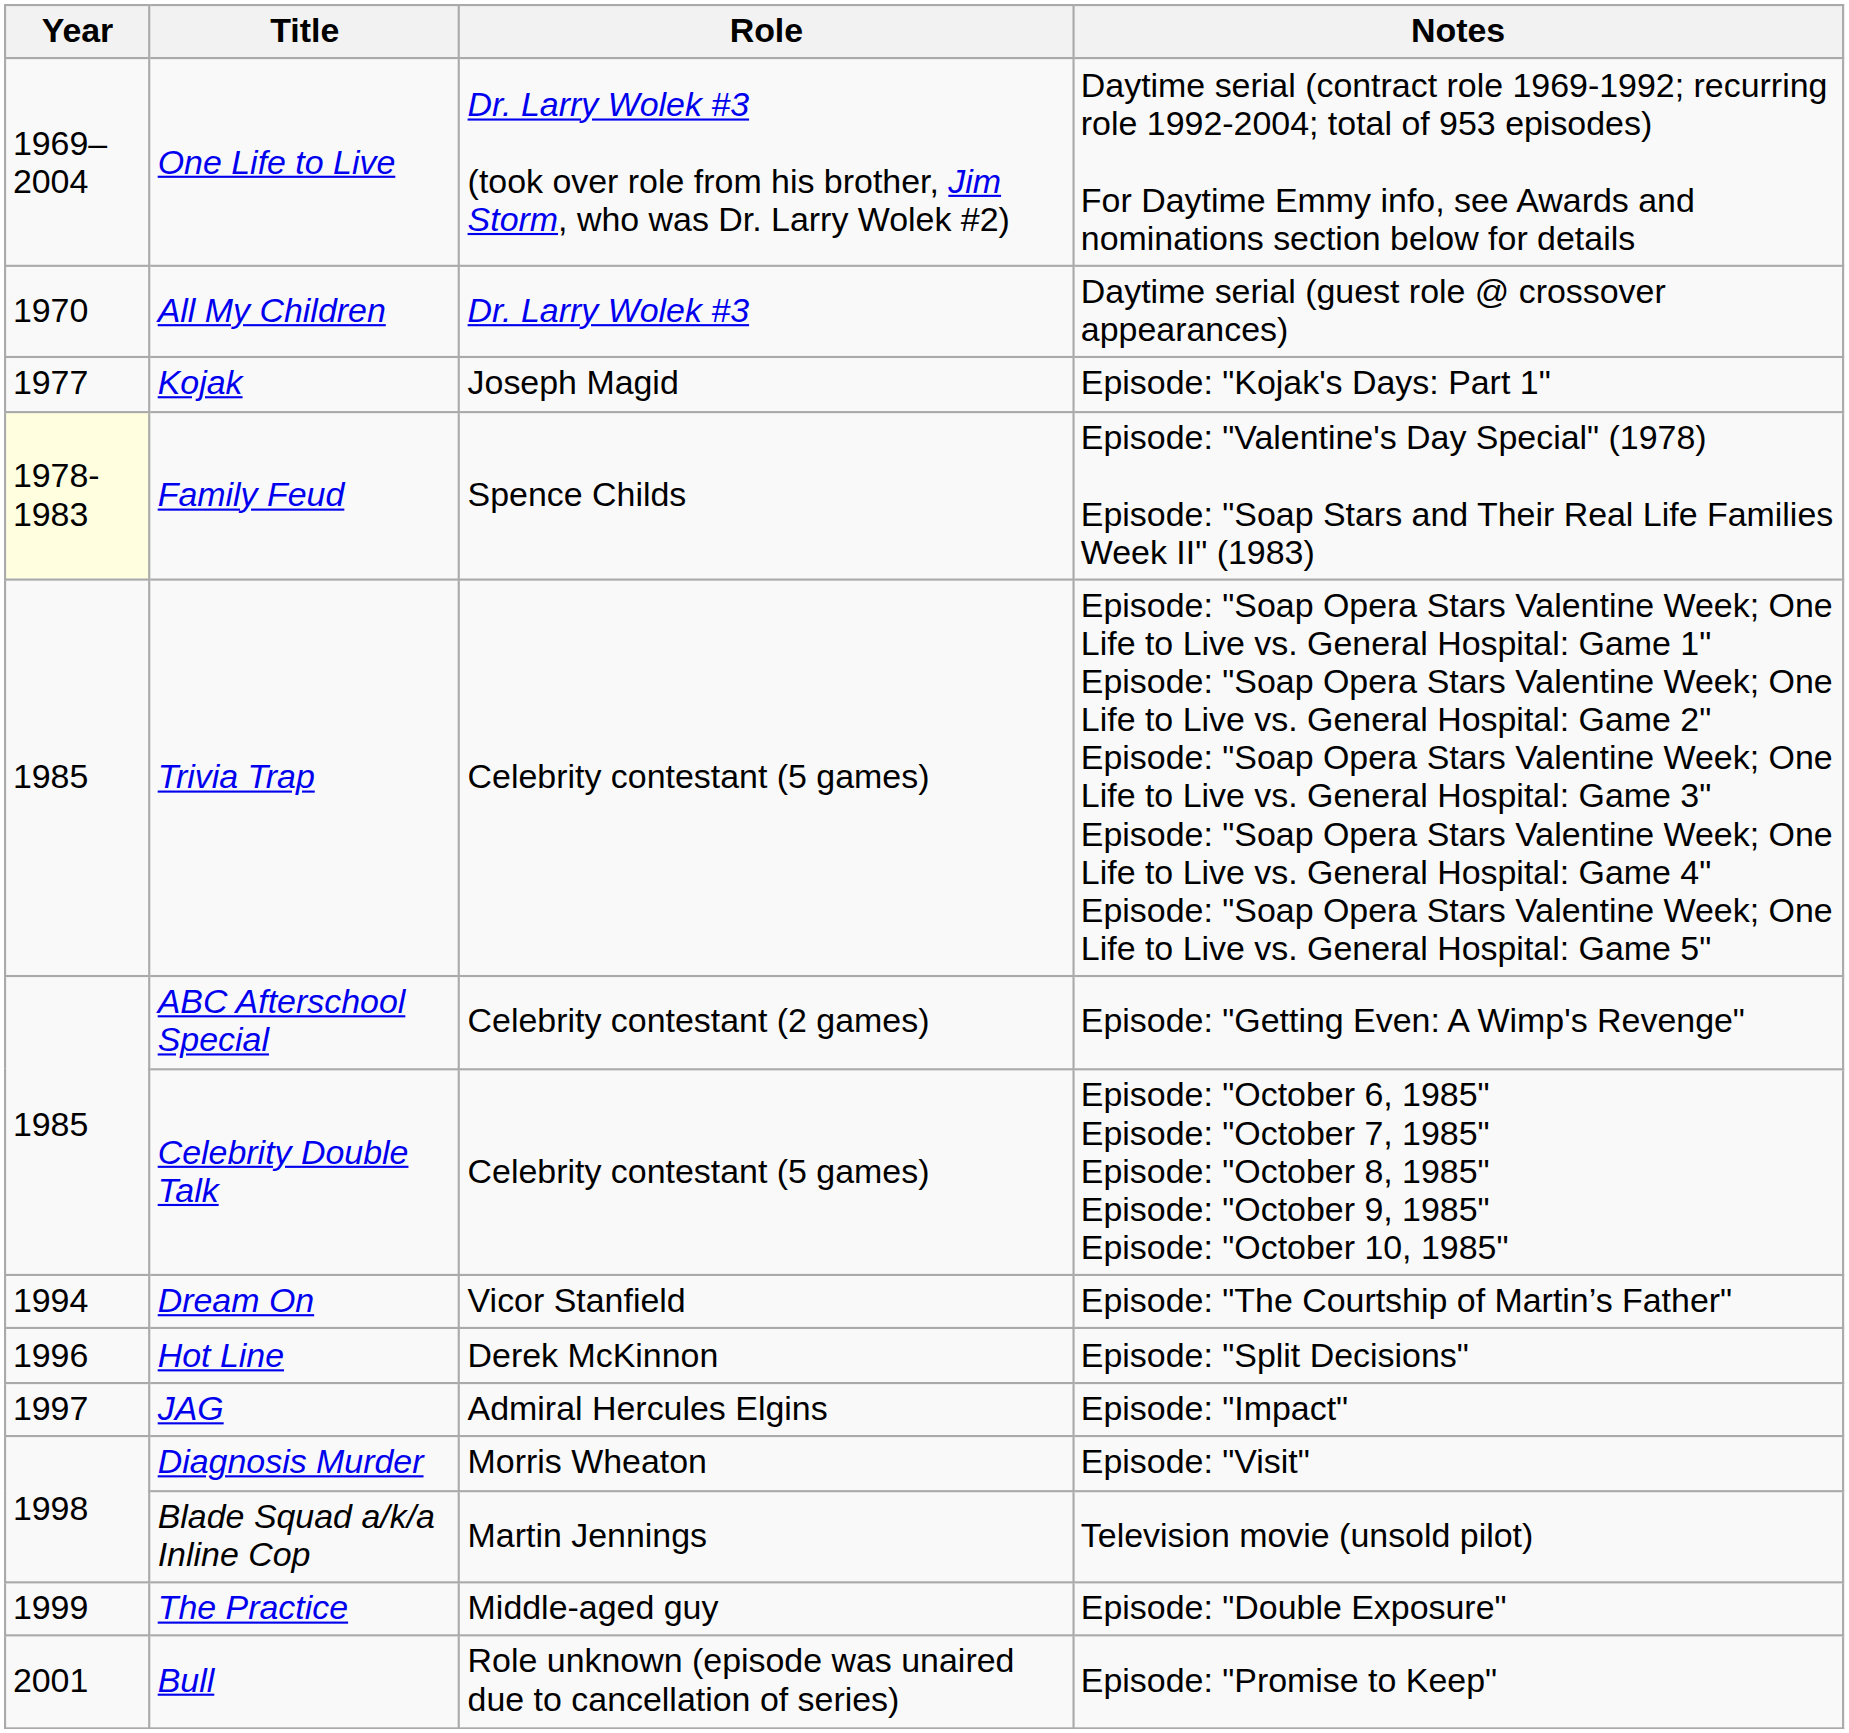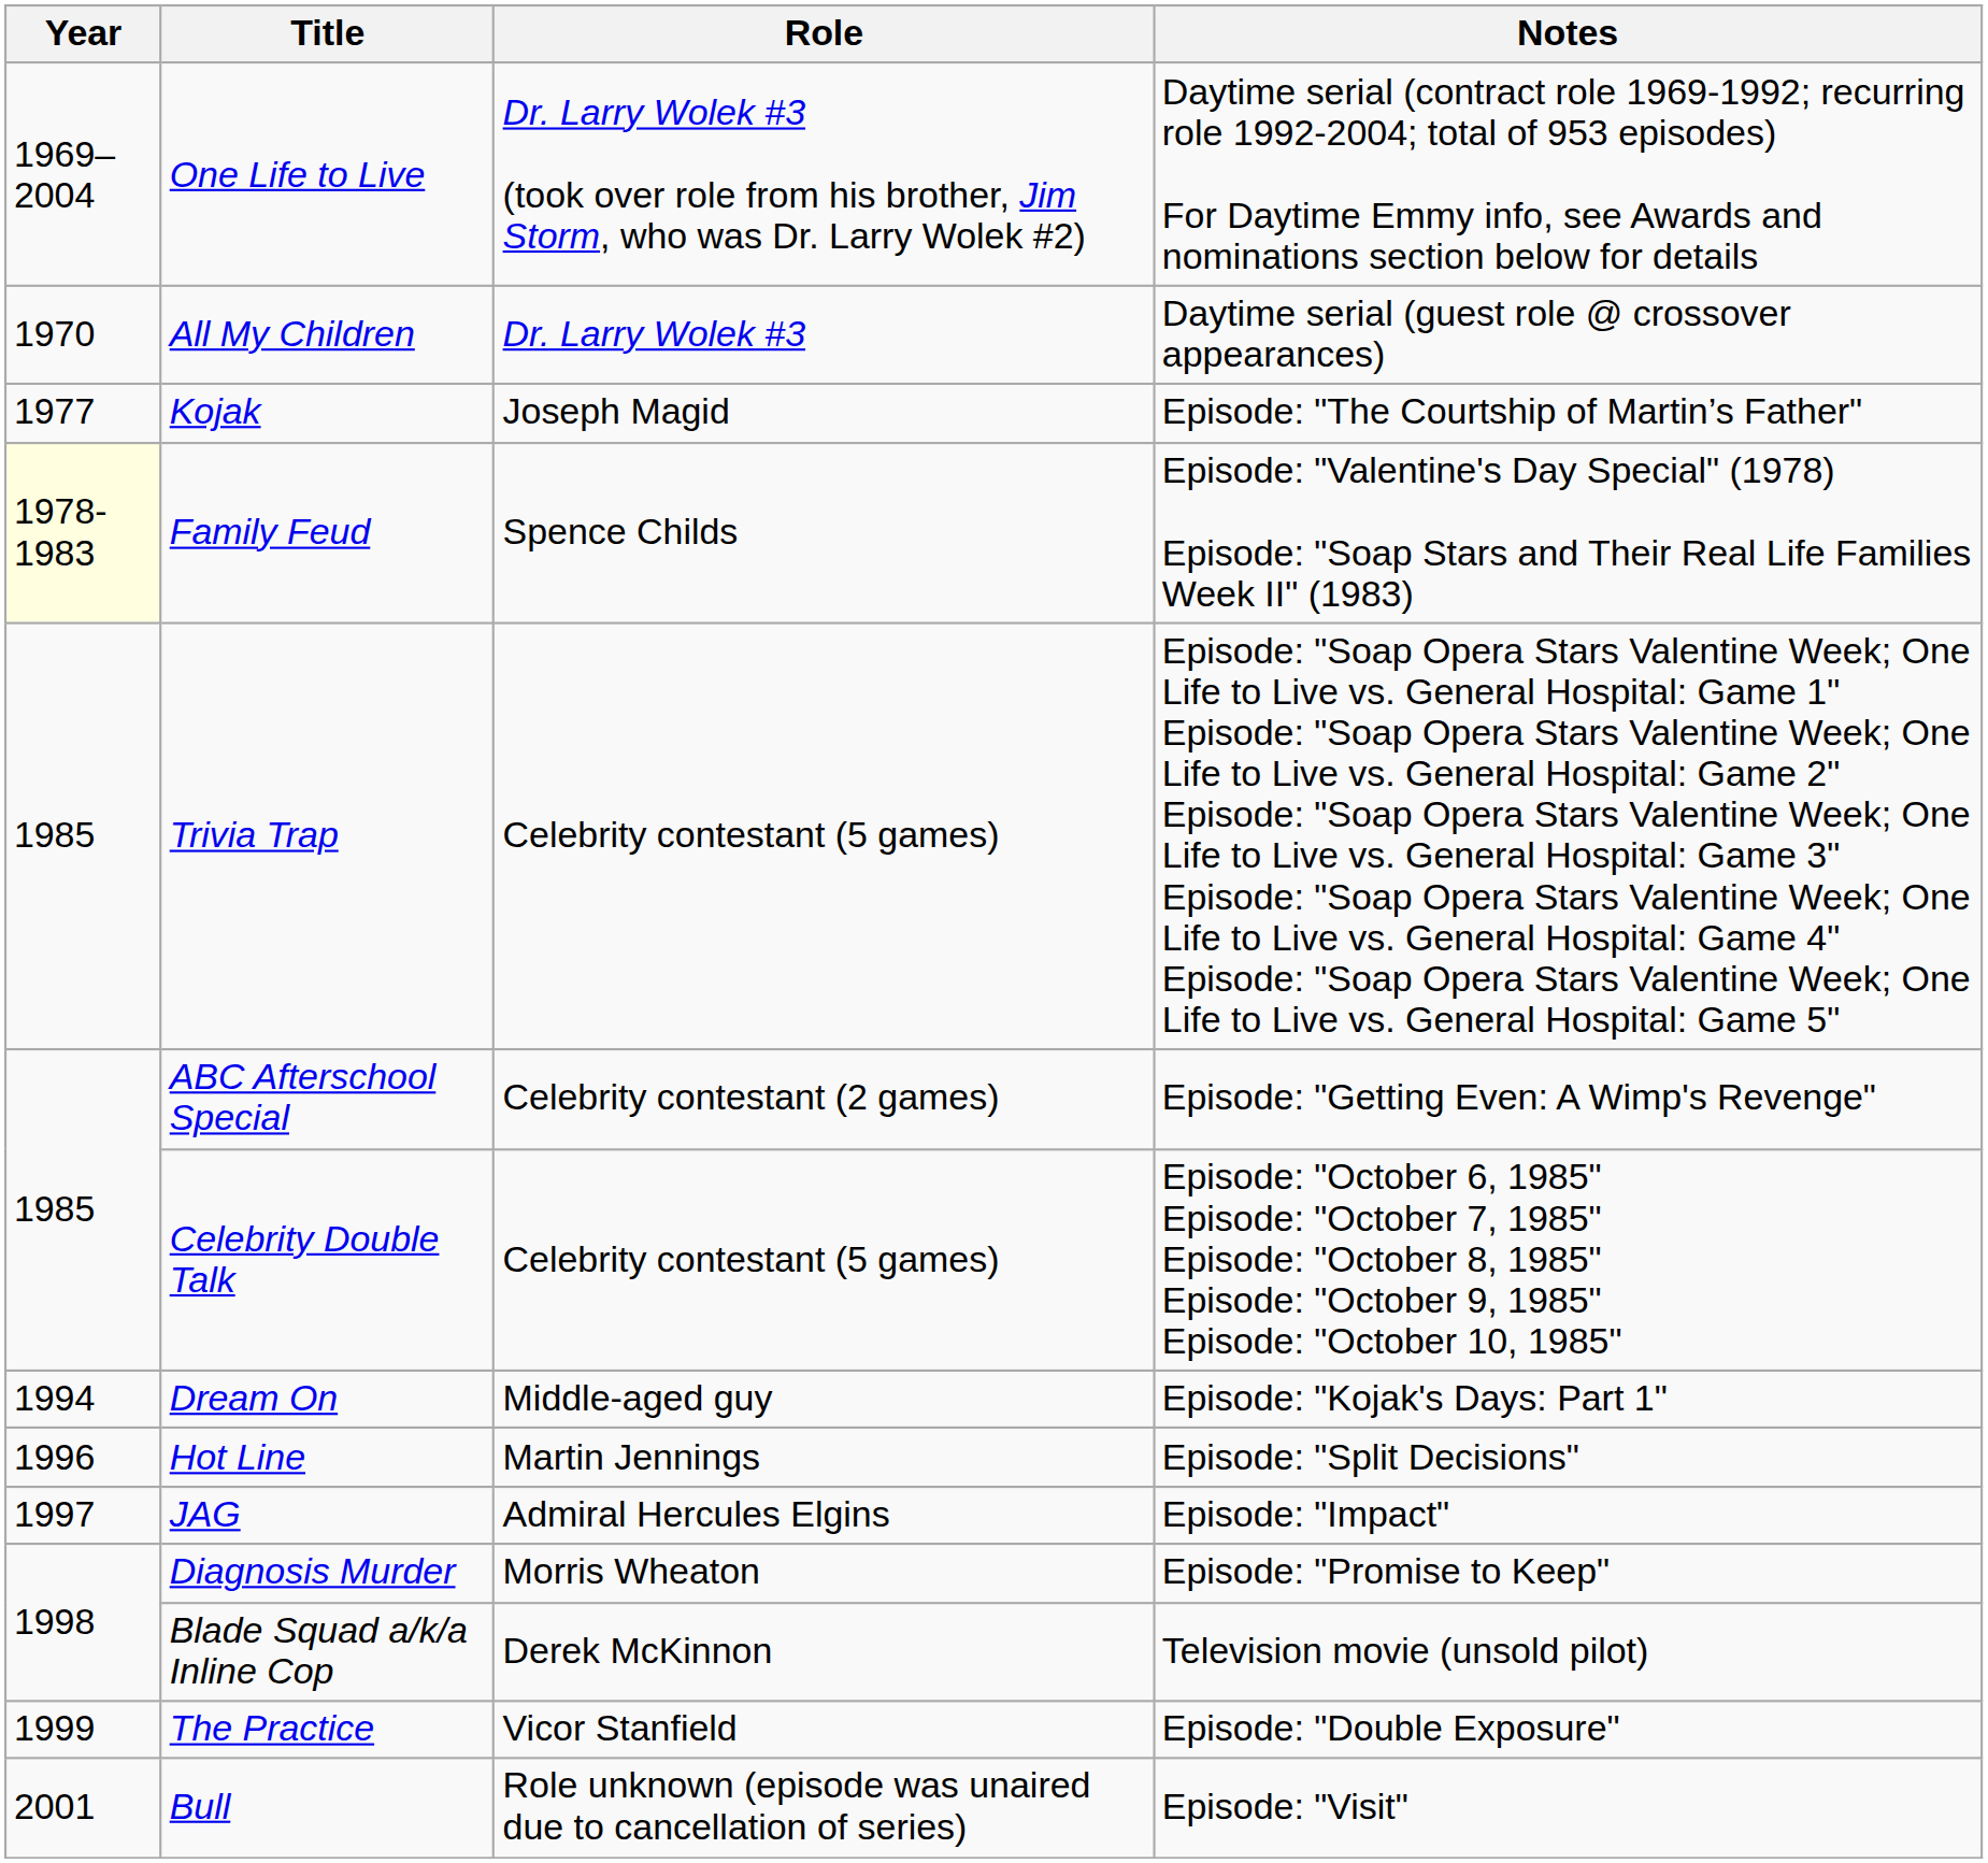Kojak | Notes: Episode: "Kojak's Days: Part 1" -> Episode: "The Courtship of Martin’s Father"
Dream On | Role: Vicor Stanfield -> Middle-aged guy
Dream On | Notes: Episode: "The Courtship of Martin’s Father" -> Episode: "Kojak's Days: Part 1"
Hot Line | Role: Derek McKinnon -> Martin Jennings
Diagnosis Murder | Notes: Episode: "Visit" -> Episode: "Promise to Keep"
Blade Squad a/k/a Inline Cop | Role: Martin Jennings -> Derek McKinnon
The Practice | Role: Middle-aged guy -> Vicor Stanfield
Bull | Notes: Episode: "Promise to Keep" -> Episode: "Visit"
